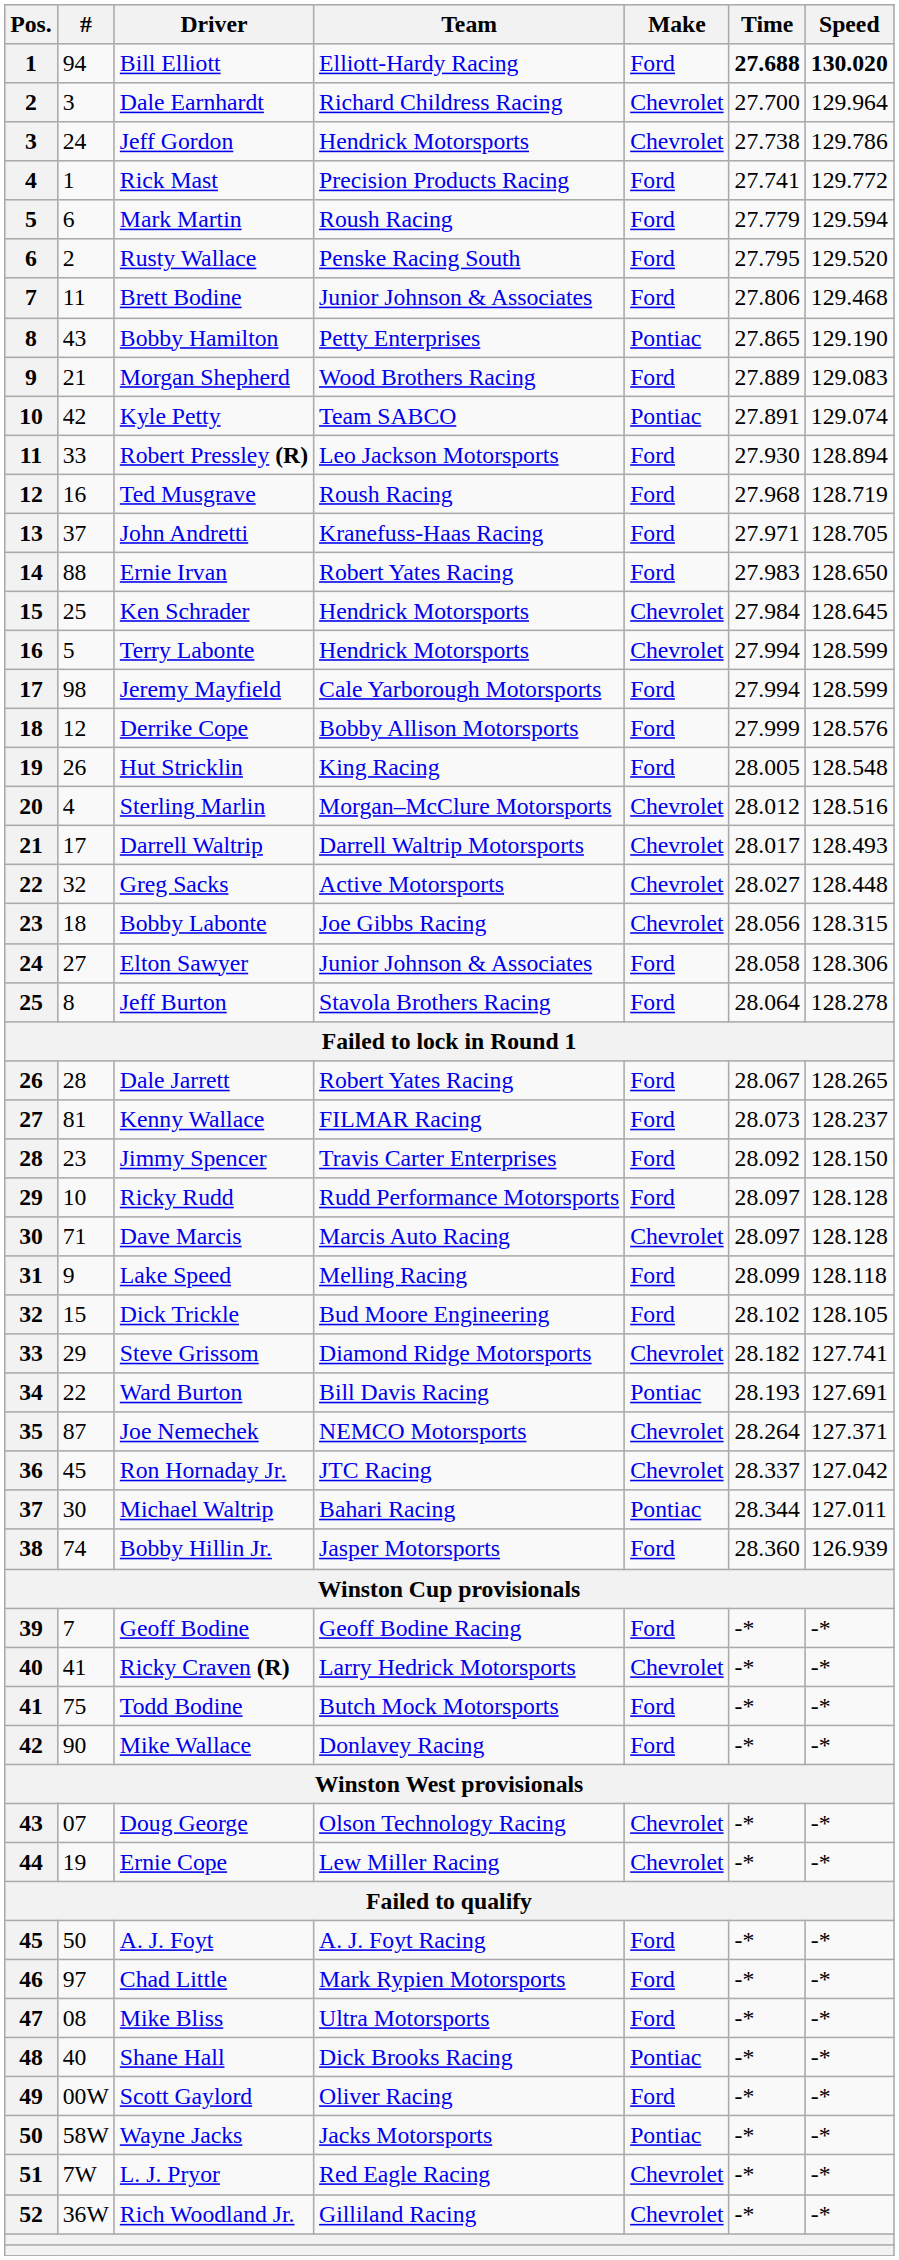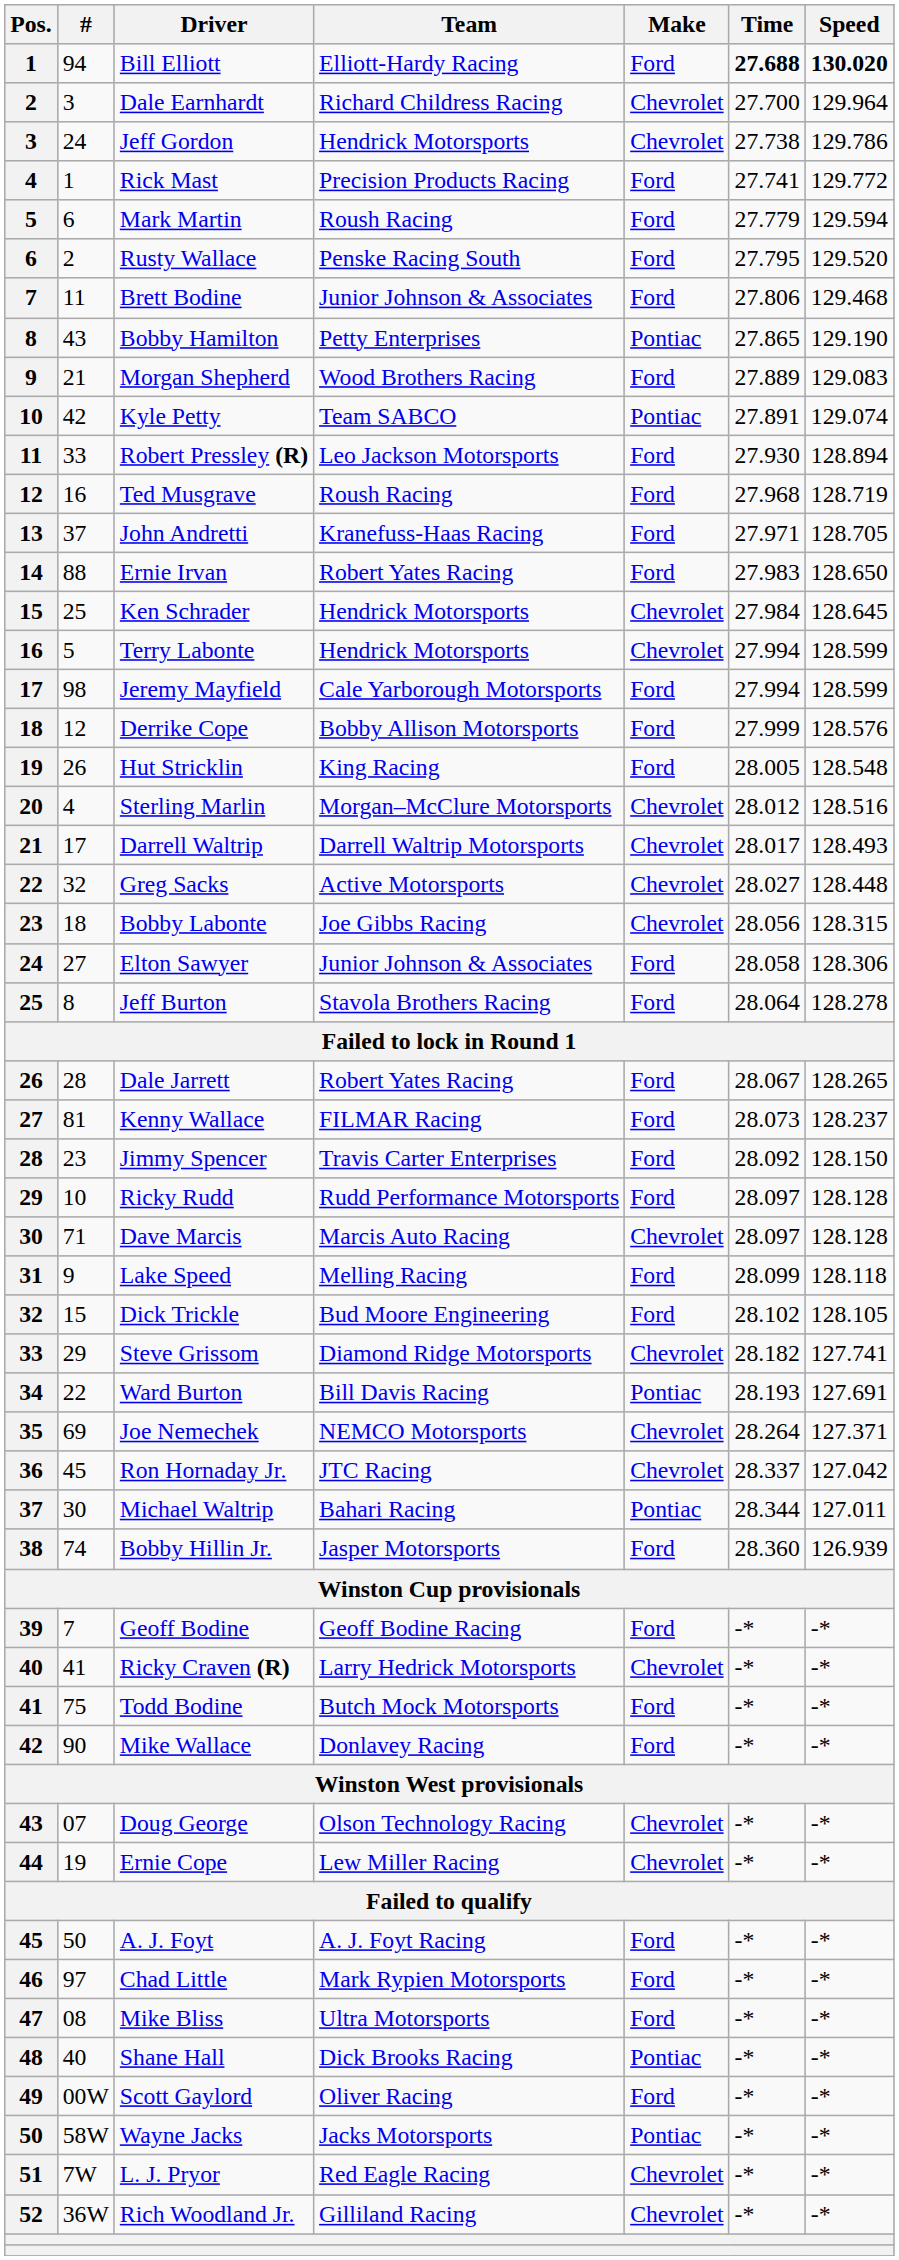Joe Nemechek | #: 87 -> 69
